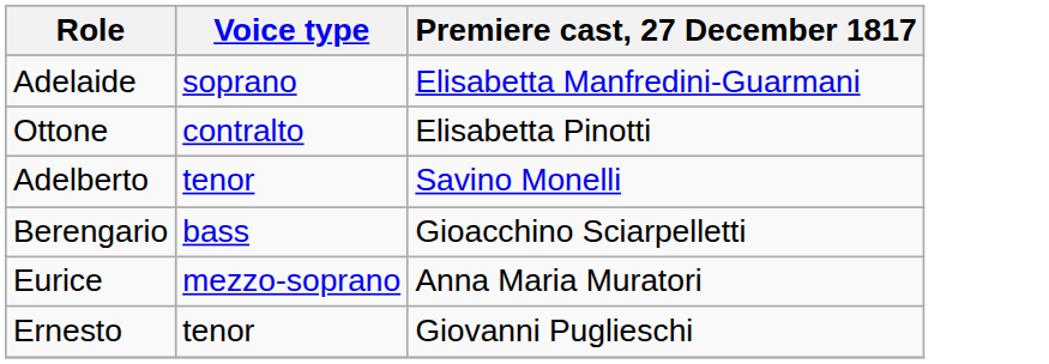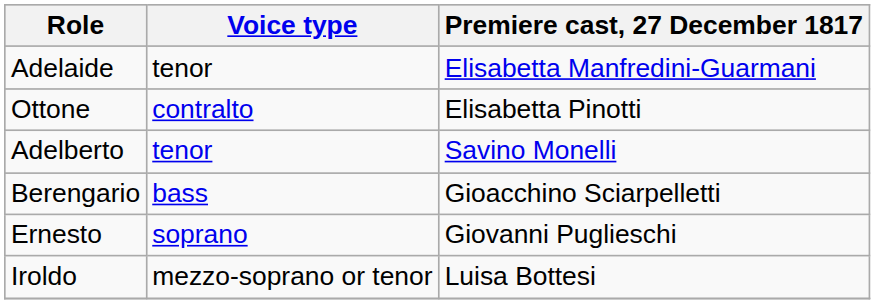Adelaide | Voice type: soprano -> tenor
- row: Eurice | mezzo-soprano | Anna Maria Muratori
Ernesto | Voice type: tenor -> soprano
+ row: Iroldo | mezzo-soprano or tenor | Luisa Bottesi
